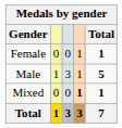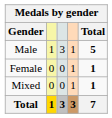rows swapped: Female <-> Male
Mixed | column 4: bold -> normal
